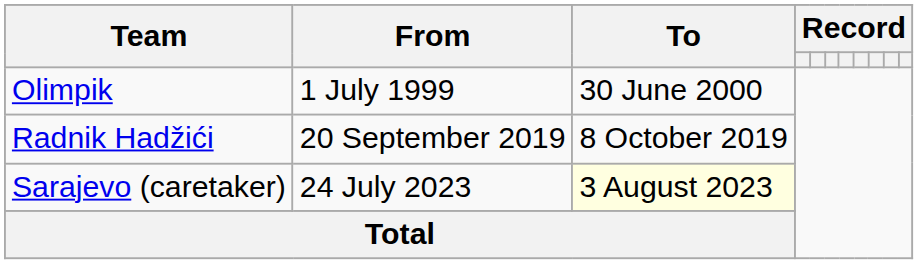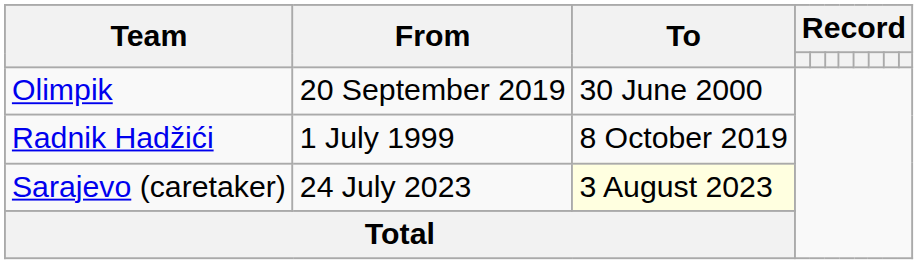Olimpik | From: 1 July 1999 -> 20 September 2019
Radnik Hadžići | From: 20 September 2019 -> 1 July 1999
